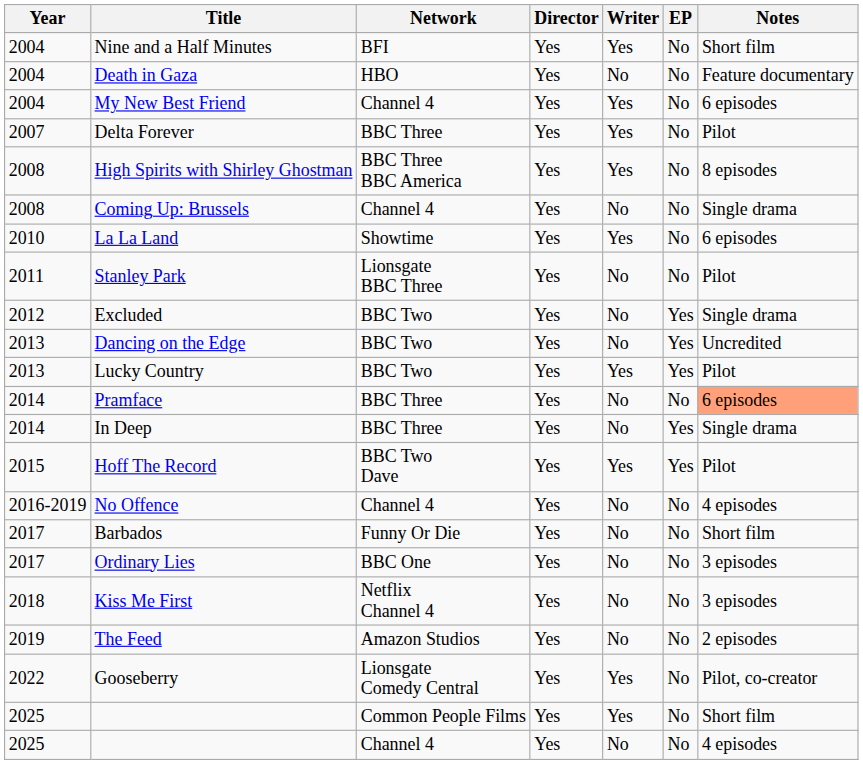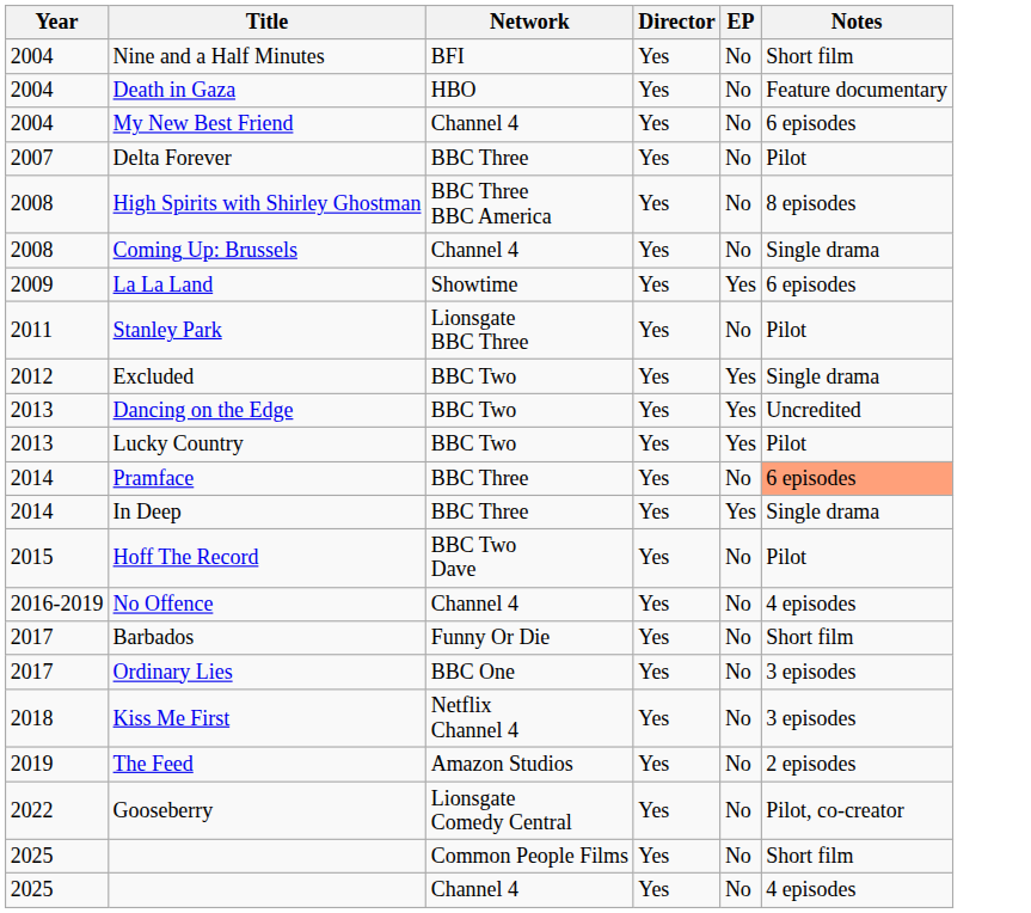- column: Writer | Yes | No | Yes | Yes | Yes | No | Yes | No | No | No | Yes | No | No | Yes | No | No | No | No | No | Yes | Yes | No
La La Land | Year: 2010 -> 2009
La La Land | EP: No -> Yes
Hoff The Record | EP: Yes -> No
